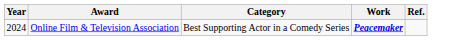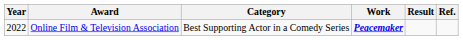+ column: Result
Online Film & Television Association | Year: 2024 -> 2022
